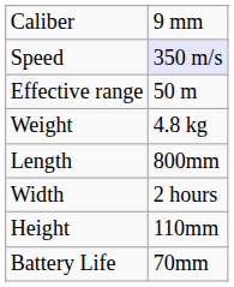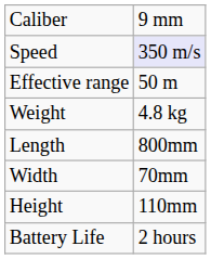Width | column 2: 2 hours -> 70mm
Battery Life | column 2: 70mm -> 2 hours
